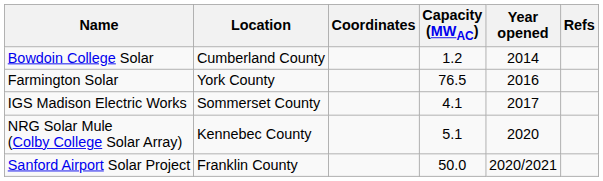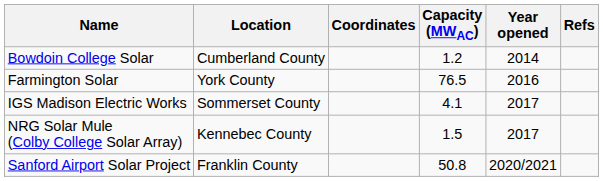NRG Solar Mule (Colby College Solar Array) | Capacity (MWAC): 5.1 -> 1.5
NRG Solar Mule (Colby College Solar Array) | Year opened: 2020 -> 2017
Sanford Airport Solar Project | Capacity (MWAC): 50.0 -> 50.8
